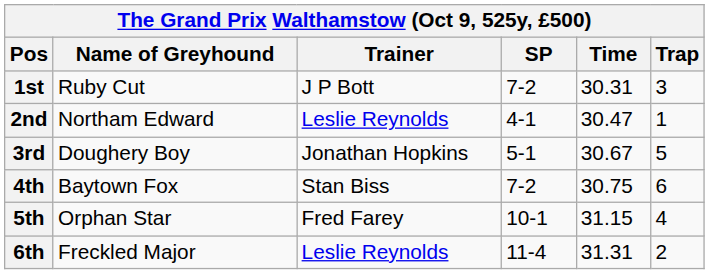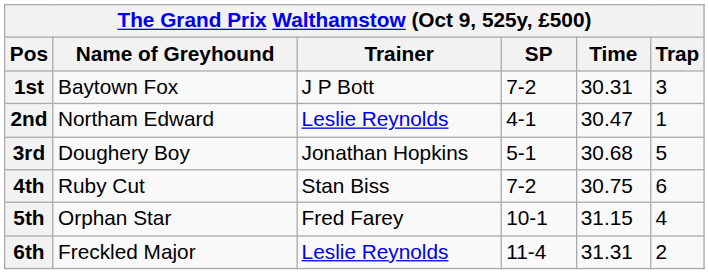1st | Name of Greyhound: Ruby Cut -> Baytown Fox
3rd | Time: 30.67 -> 30.68
4th | Name of Greyhound: Baytown Fox -> Ruby Cut
